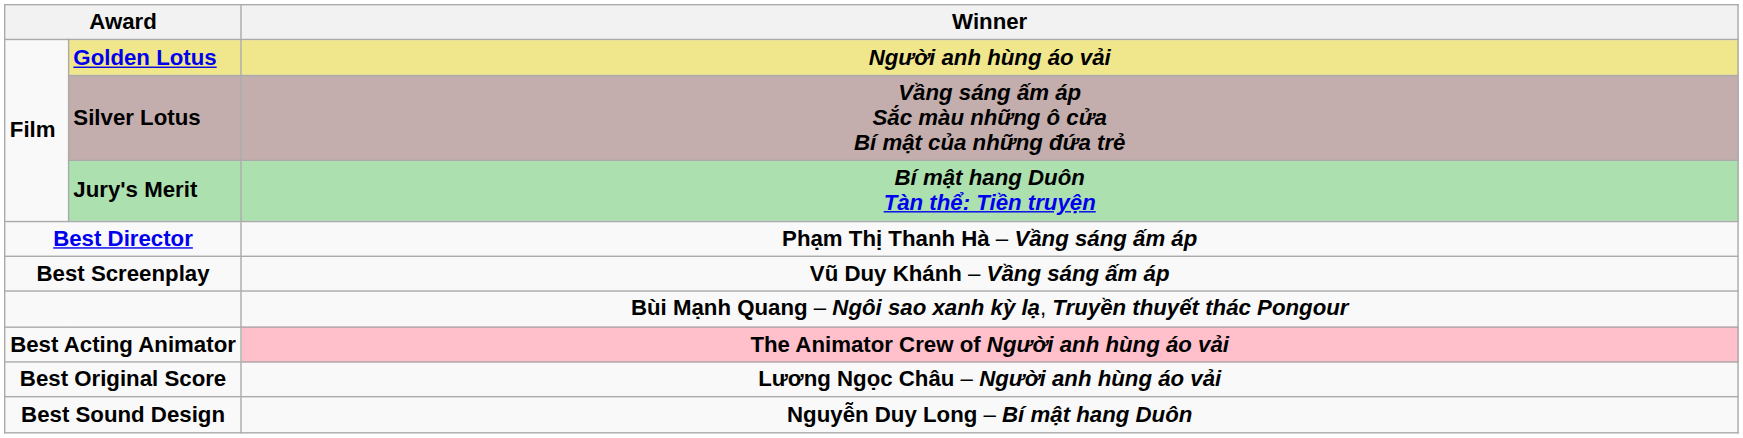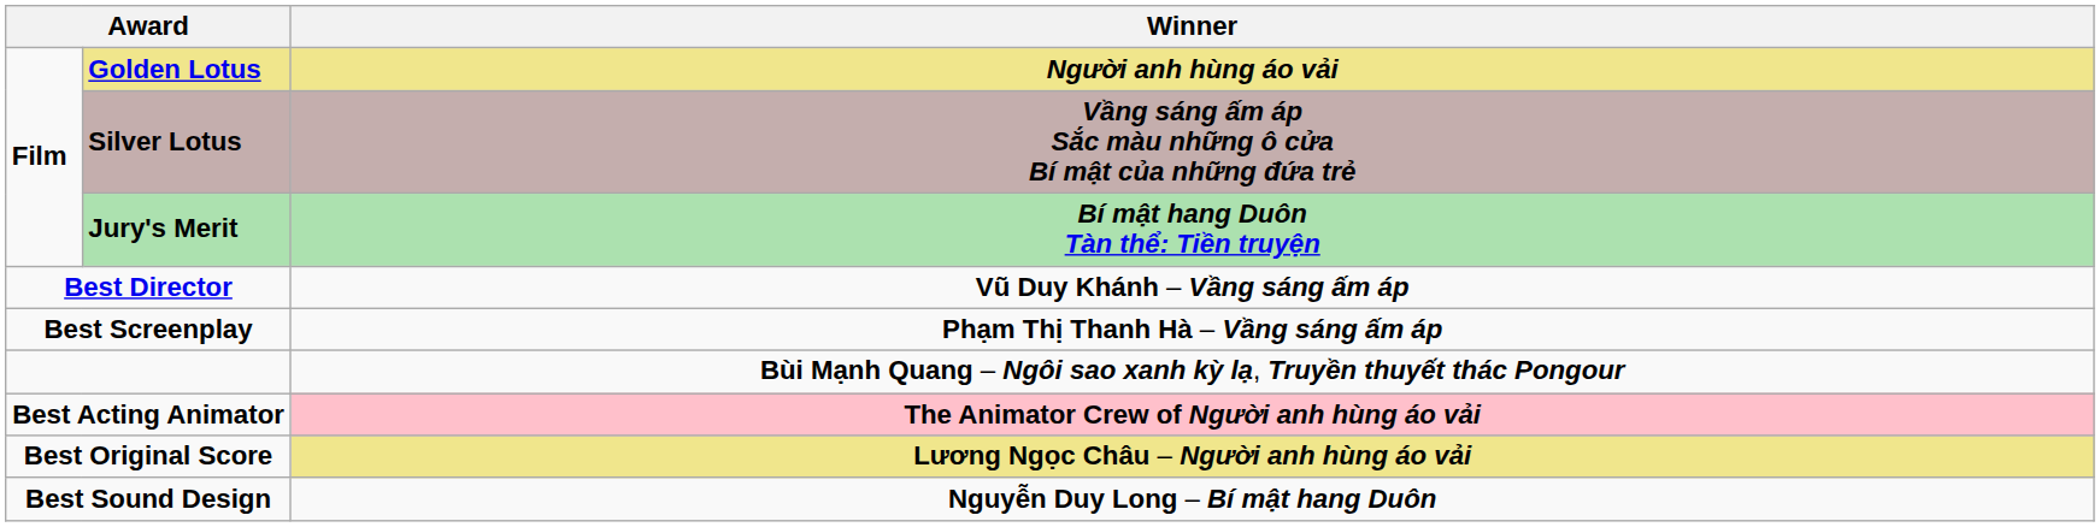Best Director | Winner: Phạm Thị Thanh Hà – Vầng sáng ấm áp -> Vũ Duy Khánh – Vầng sáng ấm áp
Best Screenplay | Winner: Vũ Duy Khánh – Vầng sáng ấm áp -> Phạm Thị Thanh Hà – Vầng sáng ấm áp
Best Original Score | Winner: no background -> khaki background
